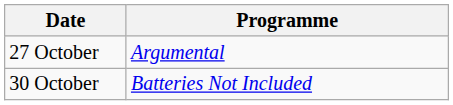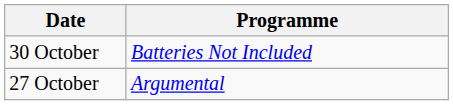rows swapped: 27 October <-> 30 October
